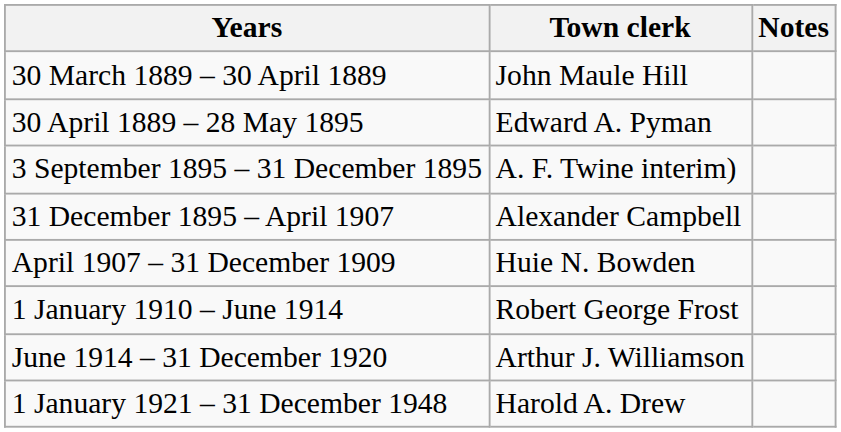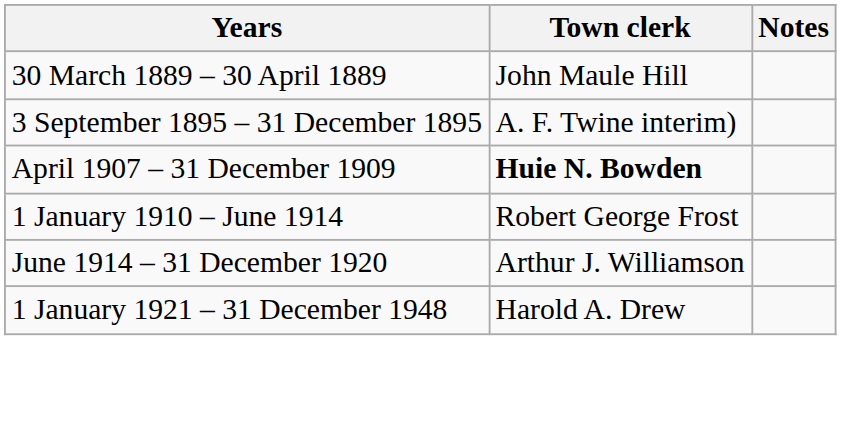- row: 30 April 1889 – 28 May 1895 | Edward A. Pyman
- row: 31 December 1895 – April 1907 | Alexander Campbell
April 1907 – 31 December 1909 | Town clerk: normal -> bold
